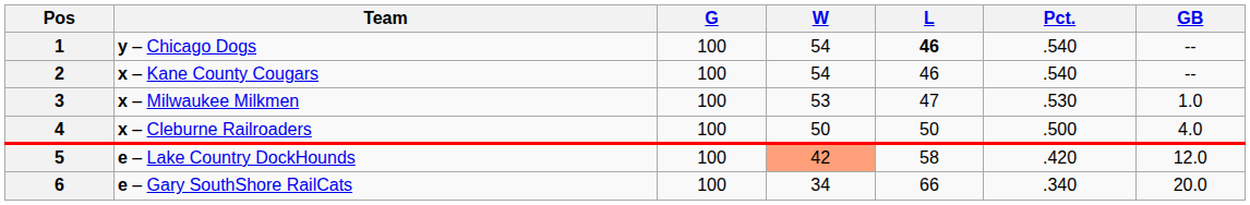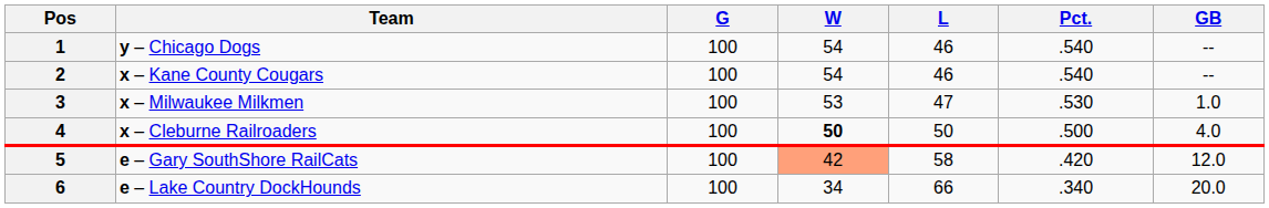1 | L: bold -> normal
4 | W: normal -> bold
5 | Team: e – Lake Country DockHounds -> e – Gary SouthShore RailCats
6 | Team: e – Gary SouthShore RailCats -> e – Lake Country DockHounds
